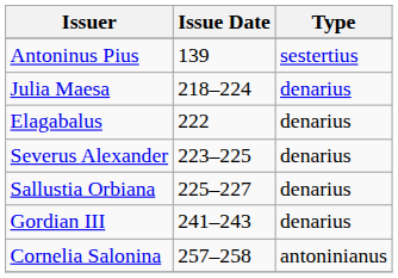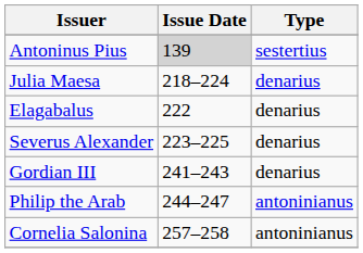Antoninus Pius | Issue Date: no background -> lightgrey background
- row: Sallustia Orbiana | 225–227 | denarius
+ row: Philip the Arab | 244–247 | antoninianus
